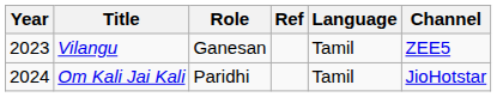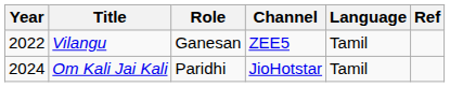columns swapped: Channel <-> Ref
Vilangu | Year: 2023 -> 2022
